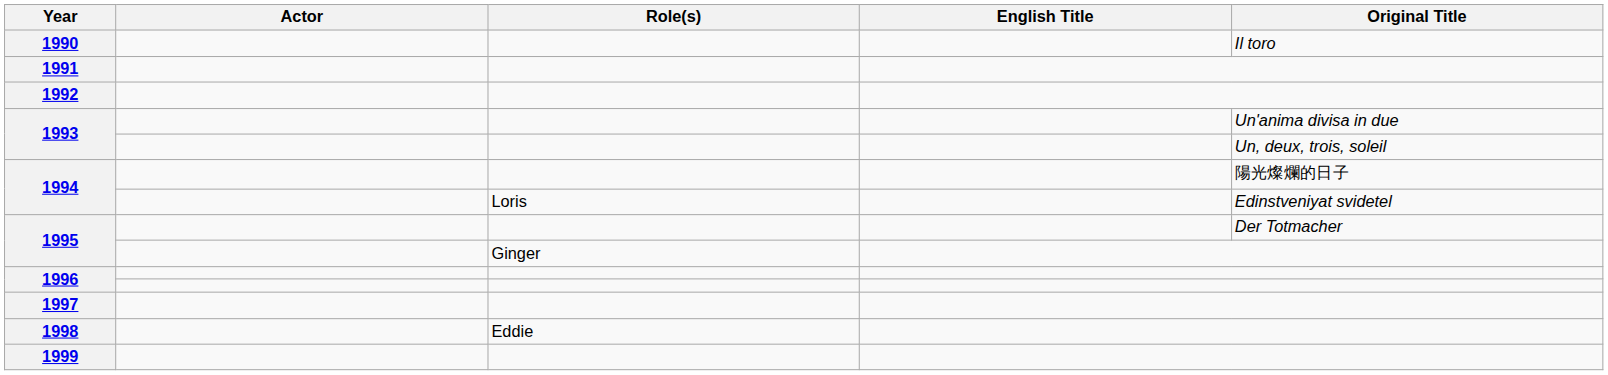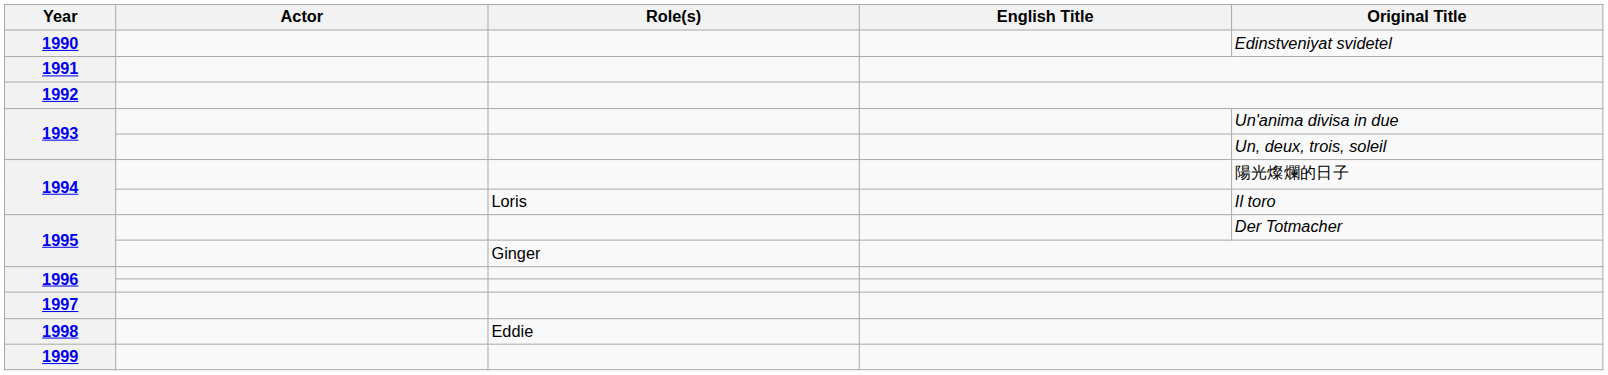1990 | Original Title: Il toro -> Edinstveniyat svidetel
1994 / Loris | Original Title: Edinstveniyat svidetel -> Il toro
